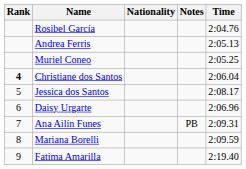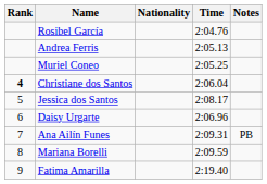columns swapped: Time <-> Notes
